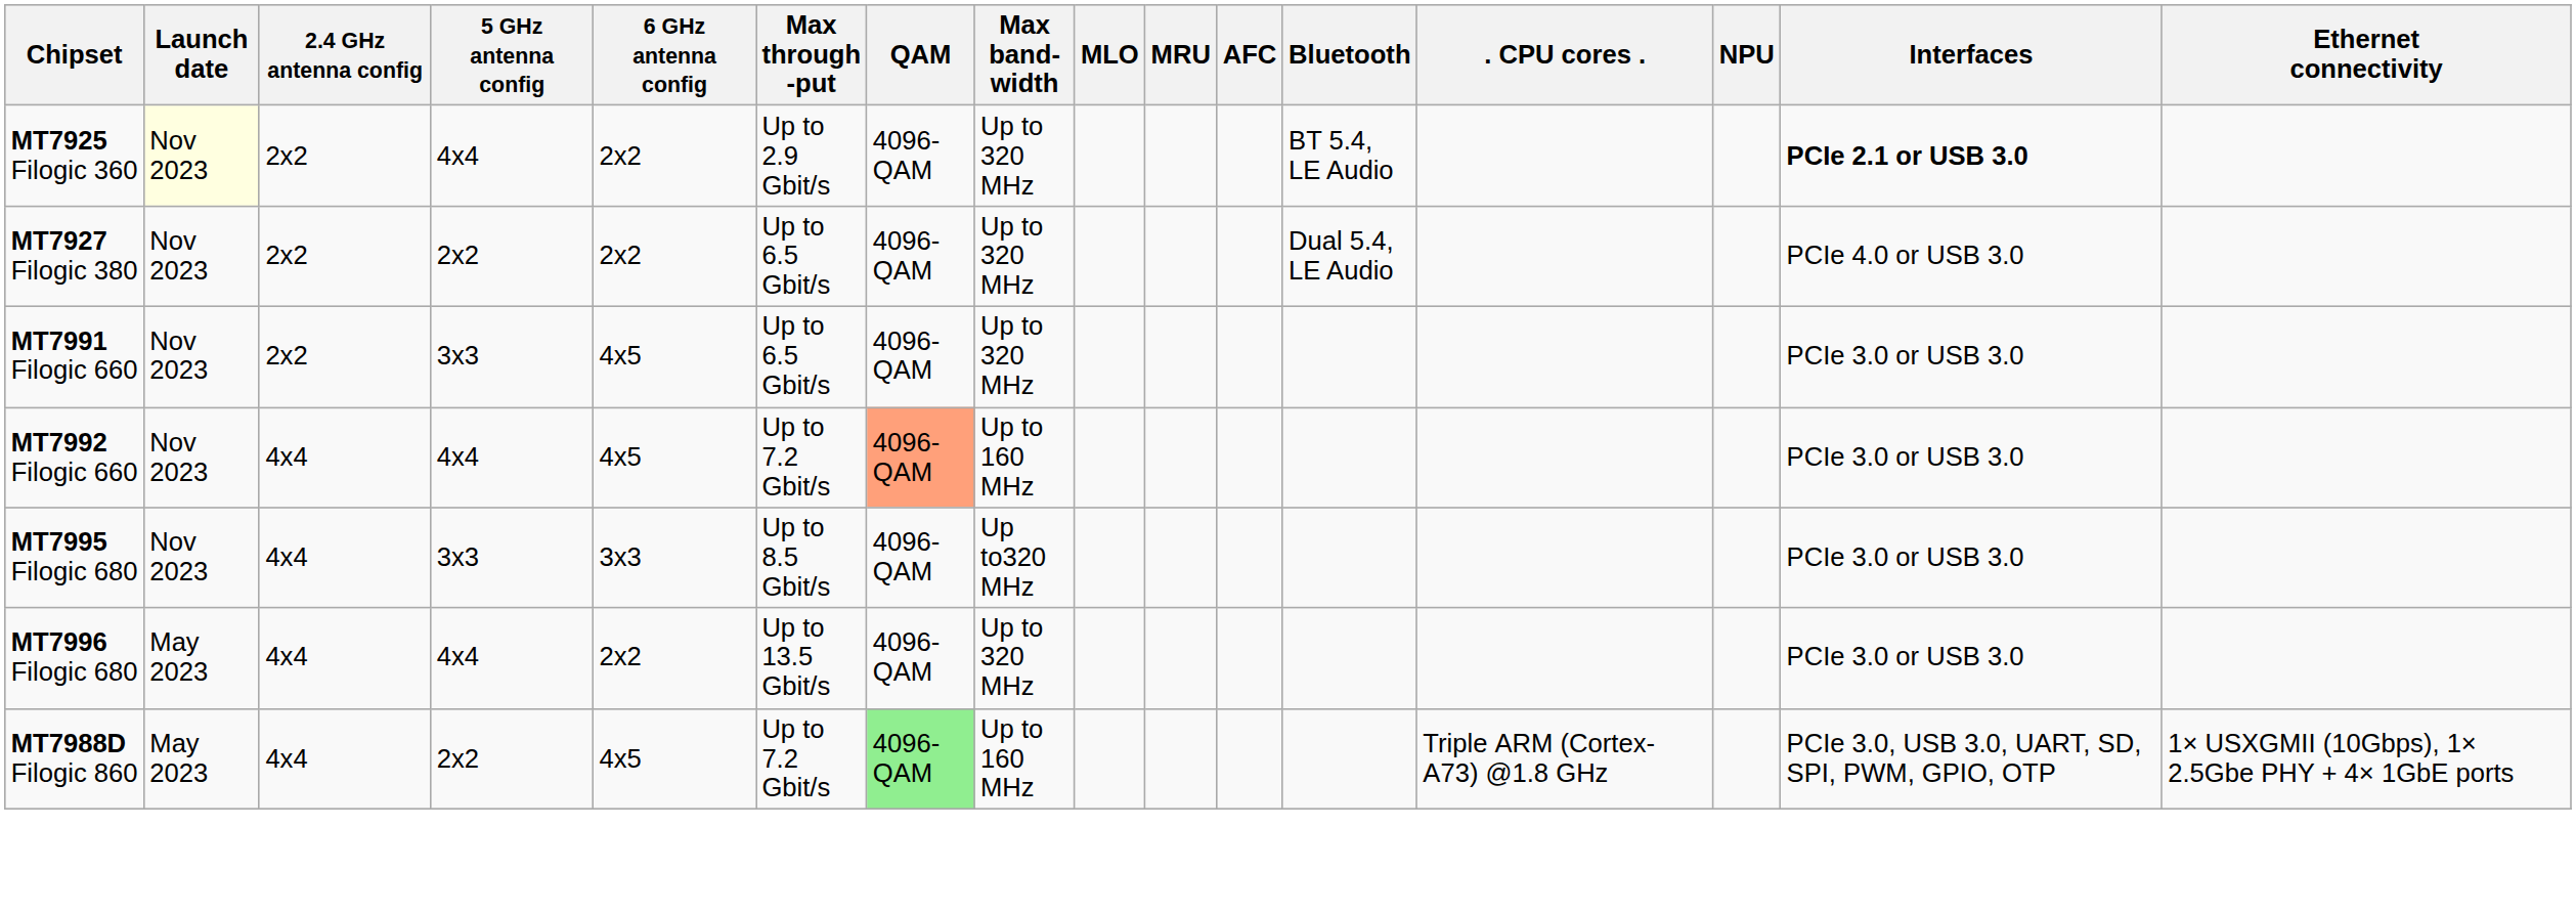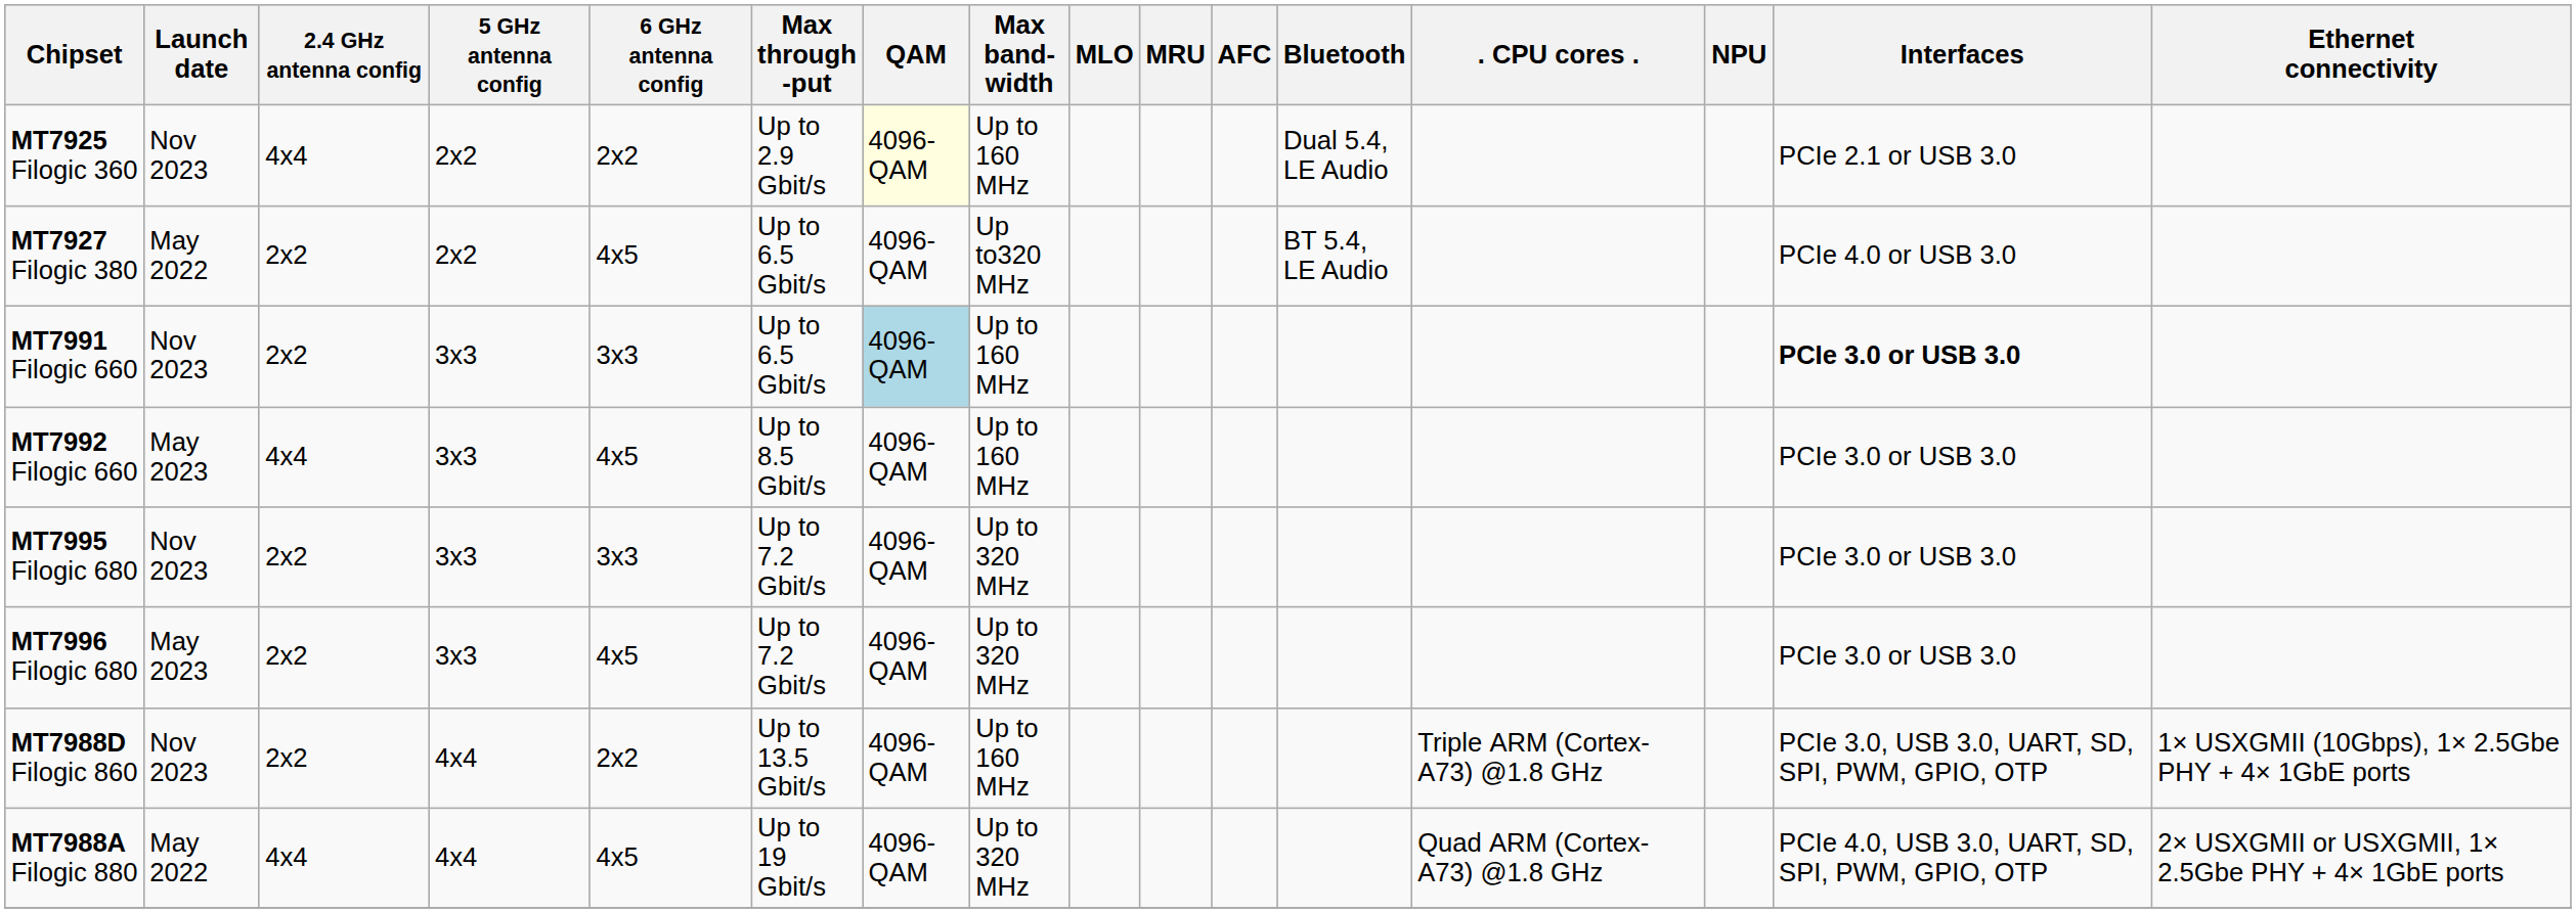MT7925 Filogic 360 | Launch date: lightyellow background -> no background
MT7925 Filogic 360 | 2.4 GHz antenna config: 2x2 -> 4x4
MT7925 Filogic 360 | 5 GHz antenna config: 4x4 -> 2x2
MT7925 Filogic 360 | QAM: no background -> lightyellow background
MT7925 Filogic 360 | Max band- width: Up to 320 MHz -> Up to 160 MHz
MT7925 Filogic 360 | Bluetooth: BT 5.4, LE Audio -> Dual 5.4, LE Audio
MT7925 Filogic 360 | Interfaces: bold -> normal
MT7927 Filogic 380 | Launch date: Nov 2023 -> May 2022
MT7927 Filogic 380 | 6 GHz antenna config: 2x2 -> 4x5
MT7927 Filogic 380 | Max band- width: Up to 320 MHz -> Up to320 MHz
MT7927 Filogic 380 | Bluetooth: Dual 5.4, LE Audio -> BT 5.4, LE Audio
MT7991 Filogic 660 | 6 GHz antenna config: 4x5 -> 3x3
MT7991 Filogic 660 | QAM: no background -> lightblue background
MT7991 Filogic 660 | Max band- width: Up to 320 MHz -> Up to 160 MHz
MT7991 Filogic 660 | Interfaces: normal -> bold
MT7992 Filogic 660 | Launch date: Nov 2023 -> May 2023
MT7992 Filogic 660 | 5 GHz antenna config: 4x4 -> 3x3
MT7992 Filogic 660 | Max through -put: Up to 7.2 Gbit/s -> Up to 8.5 Gbit/s
MT7992 Filogic 660 | QAM: lightsalmon background -> no background
MT7995 Filogic 680 | 2.4 GHz antenna config: 4x4 -> 2x2
MT7995 Filogic 680 | Max through -put: Up to 8.5 Gbit/s -> Up to 7.2 Gbit/s
MT7995 Filogic 680 | Max band- width: Up to320 MHz -> Up to 320 MHz
MT7996 Filogic 680 | 2.4 GHz antenna config: 4x4 -> 2x2
MT7996 Filogic 680 | 5 GHz antenna config: 4x4 -> 3x3
MT7996 Filogic 680 | 6 GHz antenna config: 2x2 -> 4x5
MT7996 Filogic 680 | Max through -put: Up to 13.5 Gbit/s -> Up to 7.2 Gbit/s
MT7988D Filogic 860 | Launch date: May 2023 -> Nov 2023
MT7988D Filogic 860 | 2.4 GHz antenna config: 4x4 -> 2x2
MT7988D Filogic 860 | 5 GHz antenna config: 2x2 -> 4x4
MT7988D Filogic 860 | 6 GHz antenna config: 4x5 -> 2x2
MT7988D Filogic 860 | Max through -put: Up to 7.2 Gbit/s -> Up to 13.5 Gbit/s
MT7988D Filogic 860 | QAM: lightgreen background -> no background
+ row: MT7988A Filogic 880 | May 2022 | 4x4 | 4x4 | 4x5 | Up to 19 Gbit/s | 4096-QAM | Up to 320 MHz | Quad ARM (Cortex-A73) @1.8 GHz | PCIe 4.0, USB 3.0, UART, SD, SPI, PWM, GPIO, OTP | 2× USXGMII or USXGMII, 1× 2.5Gbe PHY + 4× 1GbE ports
